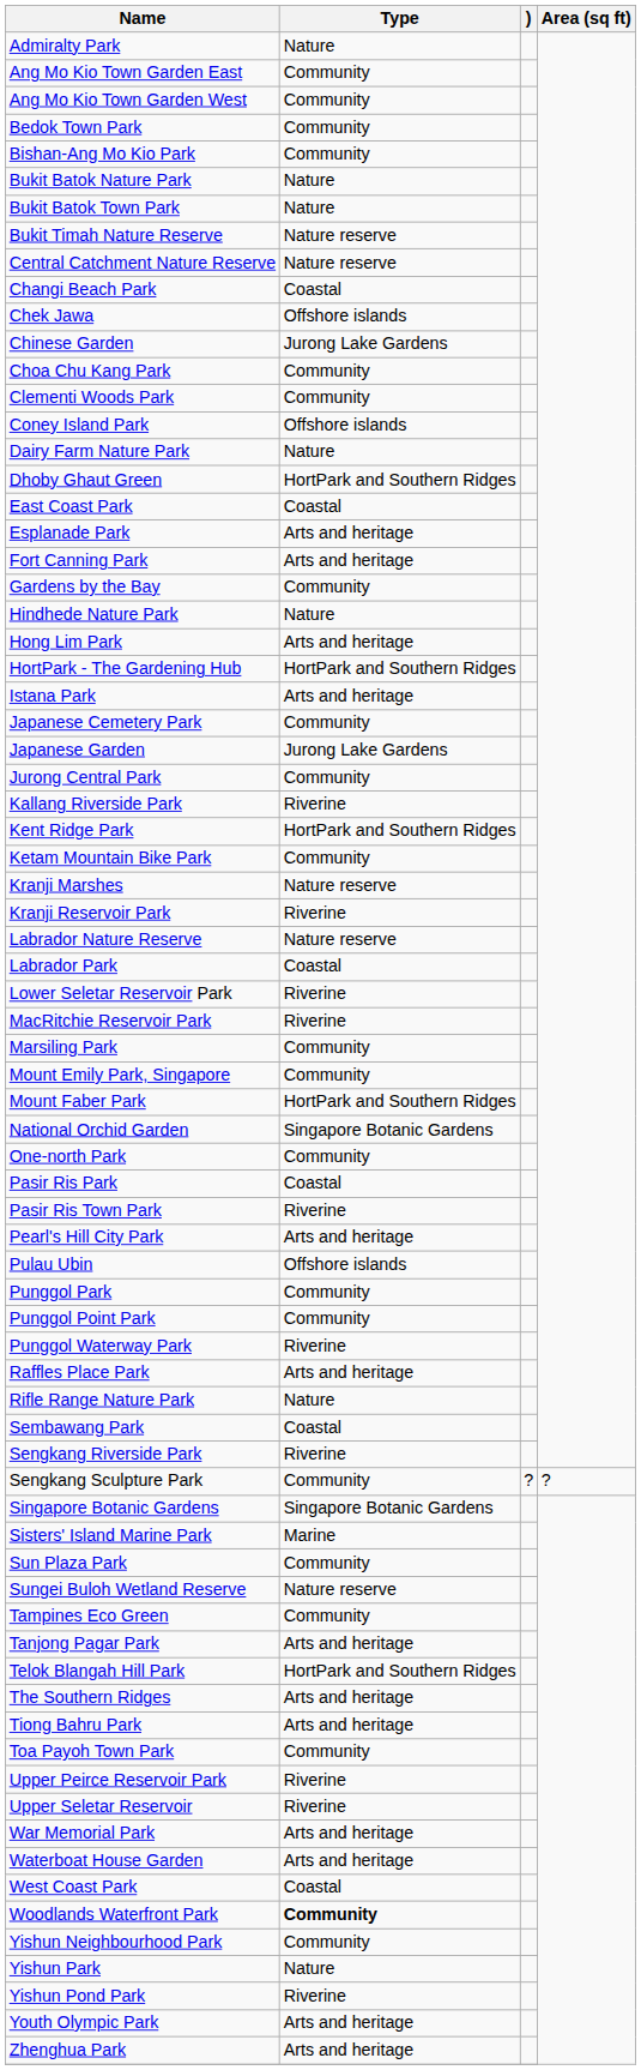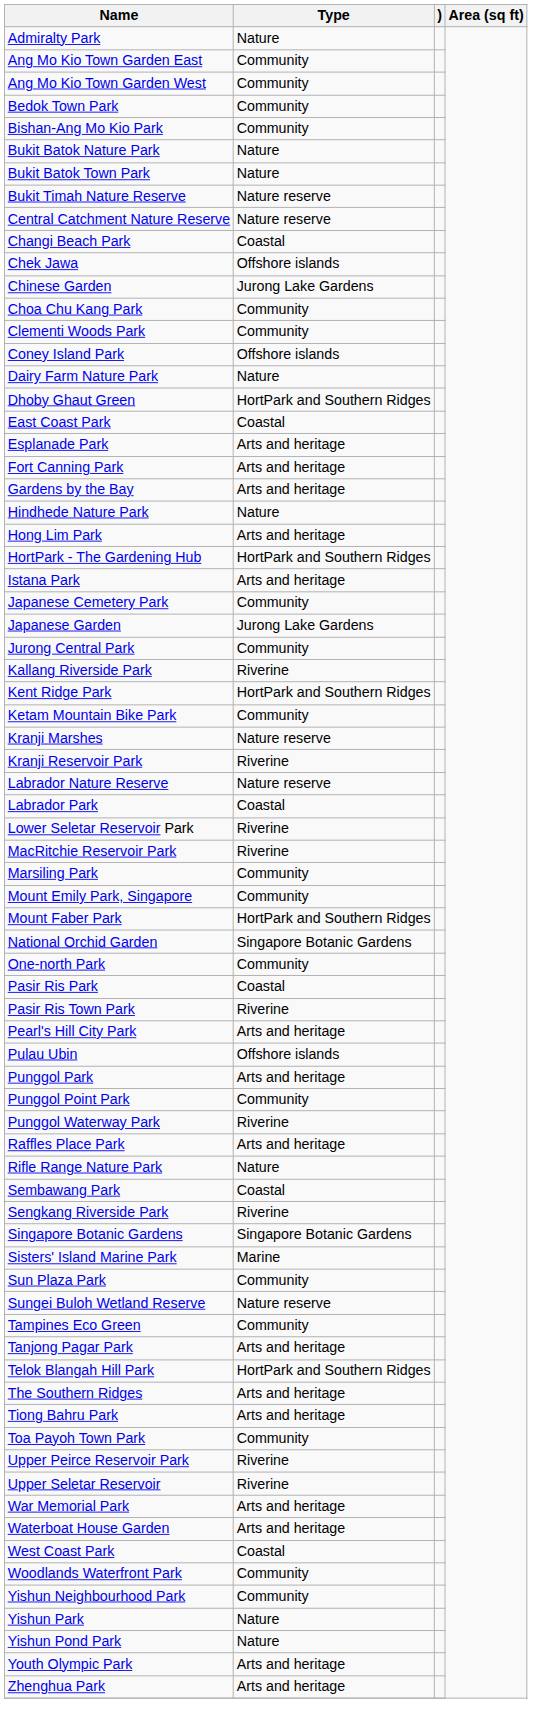Gardens by the Bay | Type: Community -> Arts and heritage
Punggol Park | Type: Community -> Arts and heritage
- row: Sengkang Sculpture Park | Community | ? | ?
Woodlands Waterfront Park | Type: bold -> normal
Yishun Pond Park | Type: Riverine -> Nature
